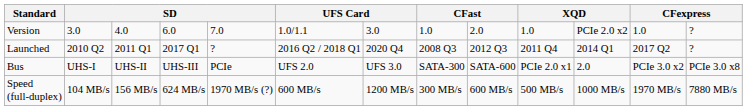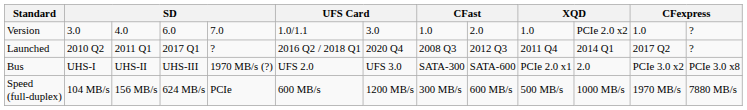Bus | column 5: PCIe -> 1970 MB/s (?)
Speed (full-duplex) | column 5: 1970 MB/s (?) -> PCIe
